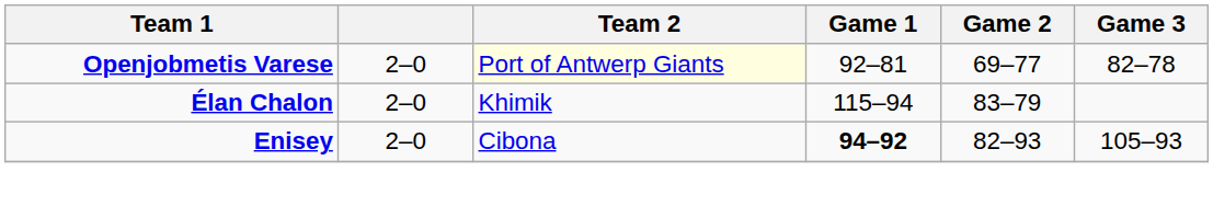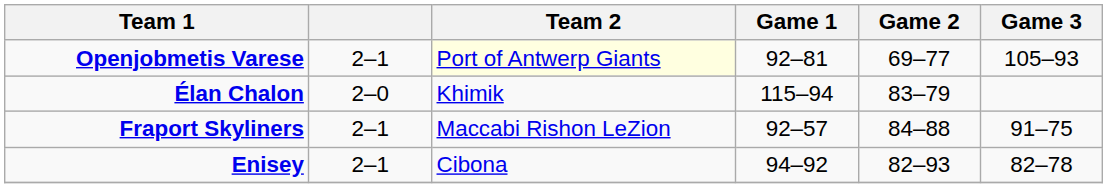Openjobmetis Varese | column 2: 2–0 -> 2–1
Openjobmetis Varese | Game 3: 82–78 -> 105–93
+ row: Fraport Skyliners | 2–1 | Maccabi Rishon LeZion | 92–57 | 84–88 | 91–75
Enisey | column 2: 2–0 -> 2–1
Enisey | Game 1: bold -> normal
Enisey | Game 3: 105–93 -> 82–78
